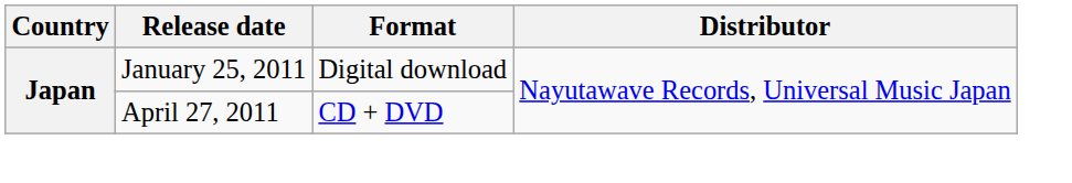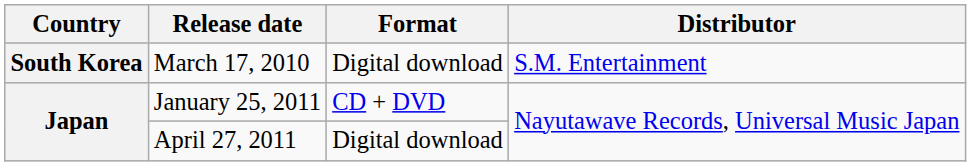+ row: South Korea | March 17, 2010 | Digital download | S.M. Entertainment
January 25, 2011 | Format: Digital download -> CD + DVD
April 27, 2011 | Format: CD + DVD -> Digital download
